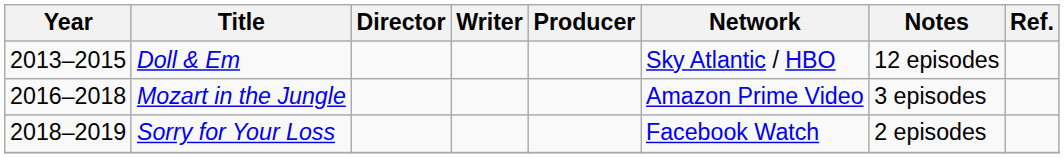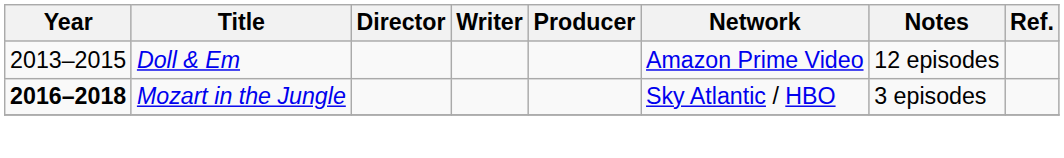Doll & Em | Network: Sky Atlantic / HBO -> Amazon Prime Video
Mozart in the Jungle | Year: normal -> bold
Mozart in the Jungle | Network: Amazon Prime Video -> Sky Atlantic / HBO
- row: 2018–2019 | Sorry for Your Loss | Facebook Watch | 2 episodes
